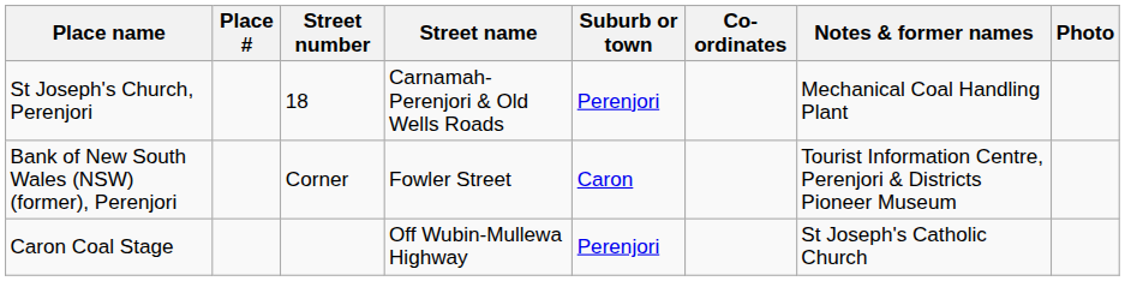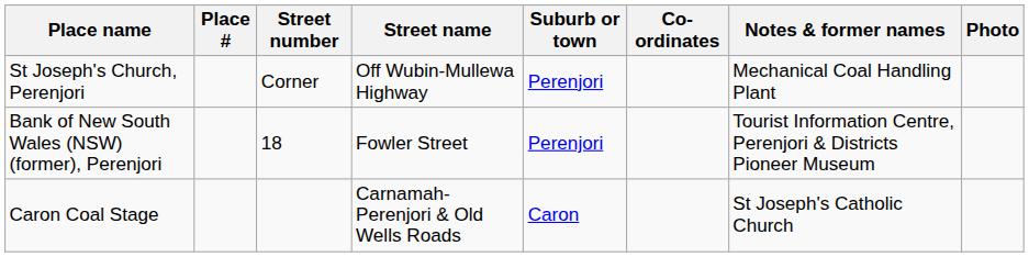St Joseph's Church, Perenjori | Street number: 18 -> Corner
St Joseph's Church, Perenjori | Street name: Carnamah-Perenjori & Old Wells Roads -> Off Wubin-Mullewa Highway
Bank of New South Wales (NSW) (former), Perenjori | Street number: Corner -> 18
Bank of New South Wales (NSW) (former), Perenjori | Suburb or town: Caron -> Perenjori
Caron Coal Stage | Street name: Off Wubin-Mullewa Highway -> Carnamah-Perenjori & Old Wells Roads
Caron Coal Stage | Suburb or town: Perenjori -> Caron
